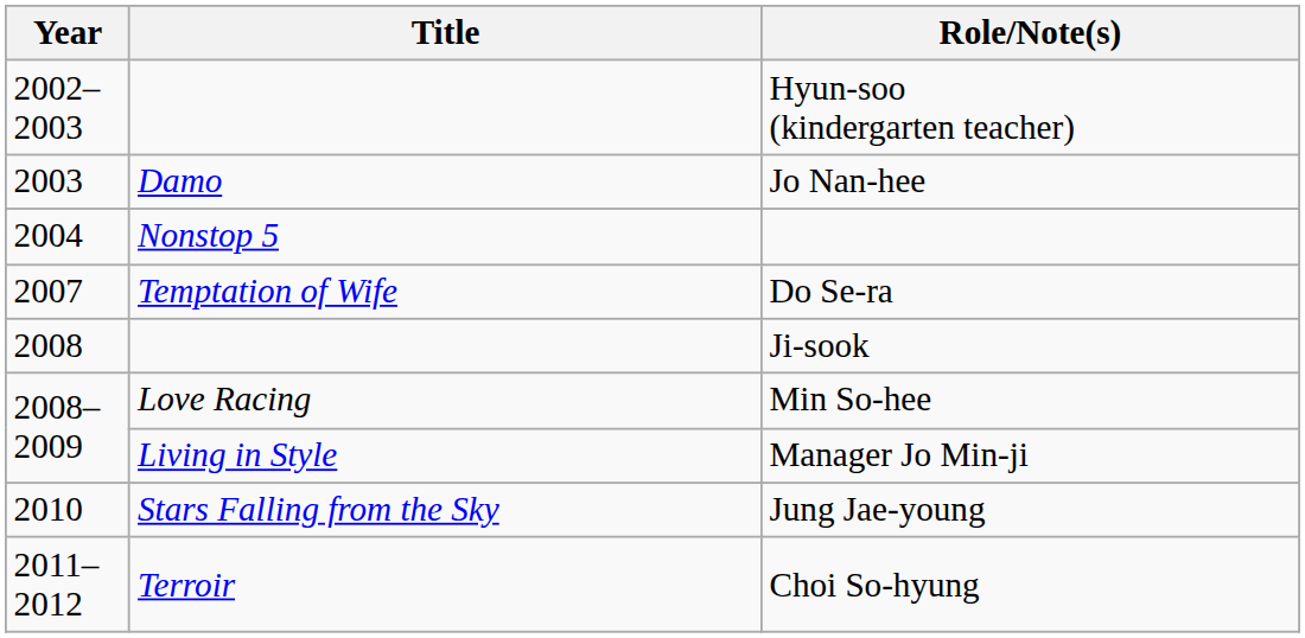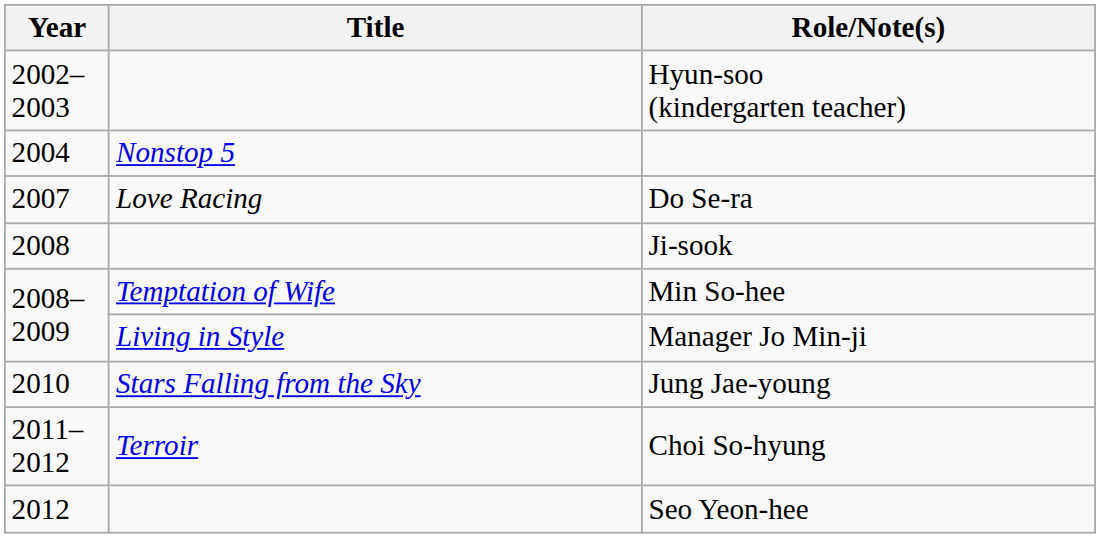- row: 2003 | Damo | Jo Nan-hee
Do Se-ra | Title: Temptation of Wife -> Love Racing
Min So-hee | Title: Love Racing -> Temptation of Wife
+ row: 2012 | Seo Yeon-hee
